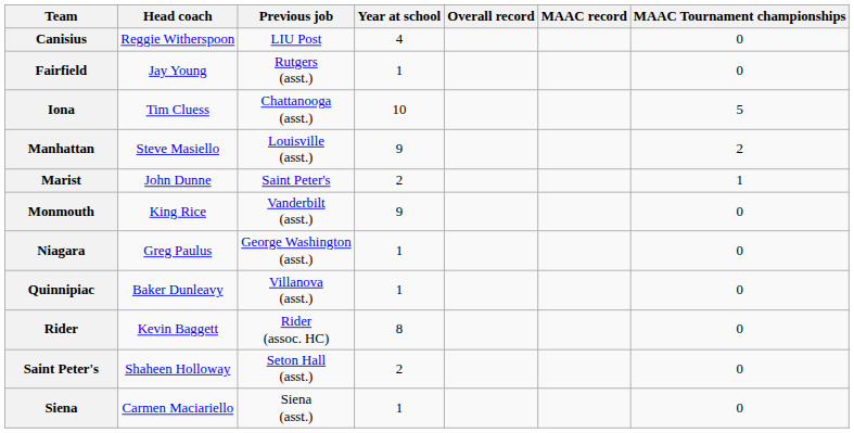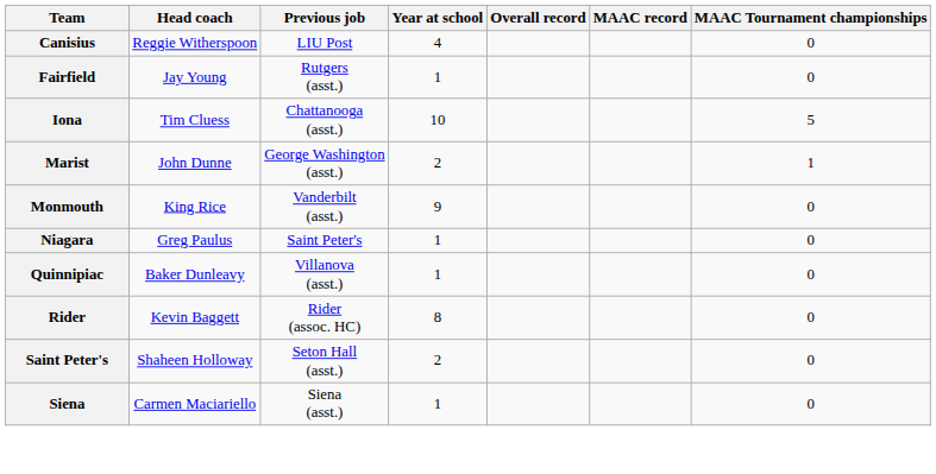- row: Manhattan | Steve Masiello | Louisville (asst.) | 9 | 2
Marist | Previous job: Saint Peter's -> George Washington (asst.)
Niagara | Previous job: George Washington (asst.) -> Saint Peter's
